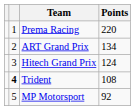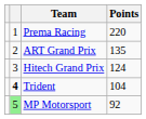ART Grand Prix | Points: 134 -> 135
Trident | Points: 108 -> 104
MP Motorsport | column 2: no background -> lightgreen background
